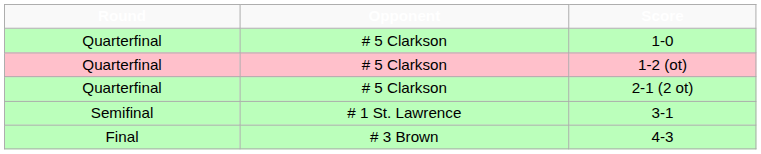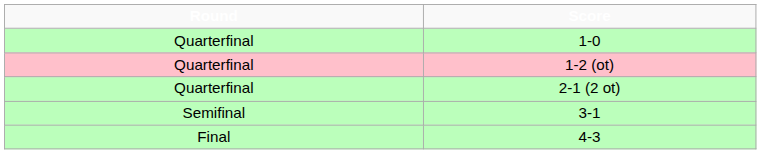- column: Opponent | # 5 Clarkson | # 5 Clarkson | # 5 Clarkson | # 1 St. Lawrence | # 3 Brown
